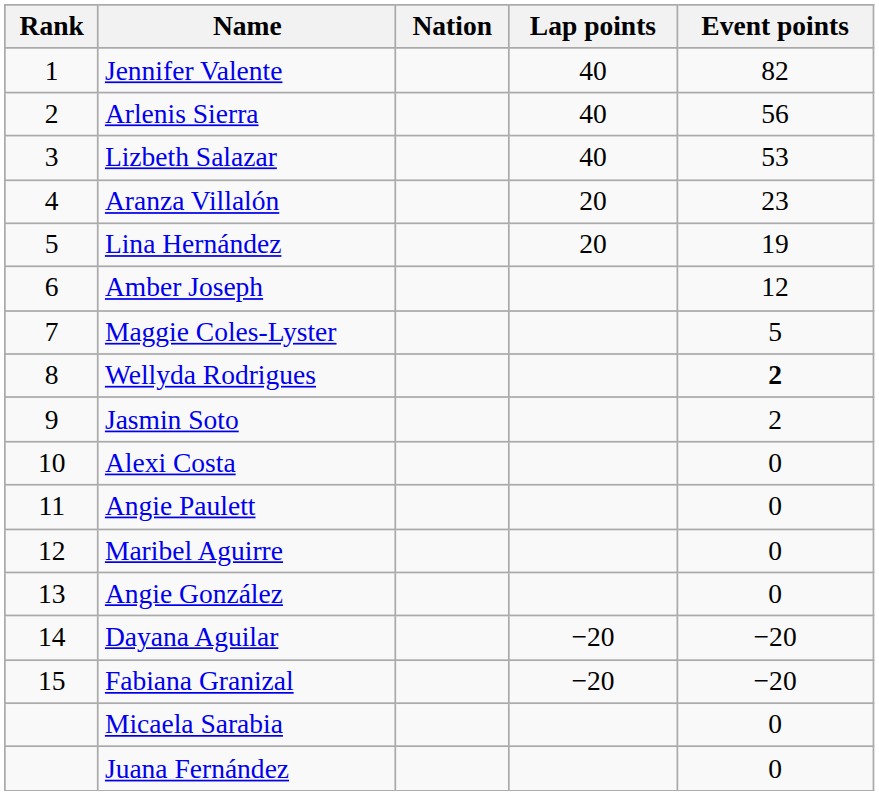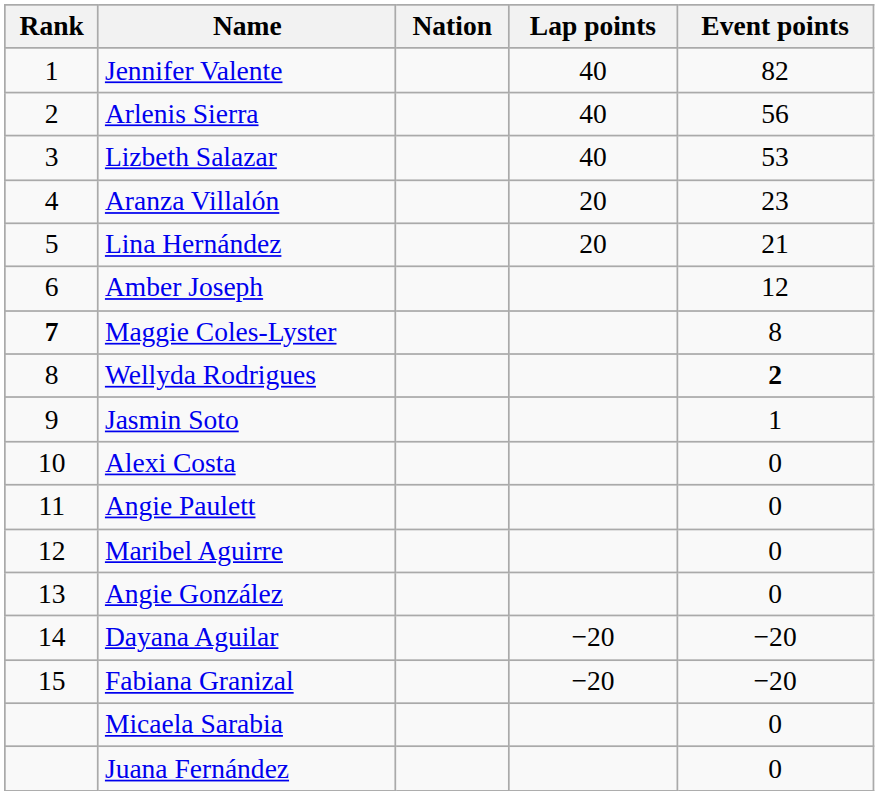Lina Hernández | Event points: 19 -> 21
Maggie Coles-Lyster | Rank: normal -> bold
Maggie Coles-Lyster | Event points: 5 -> 8
Jasmin Soto | Event points: 2 -> 1
